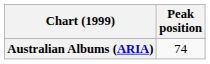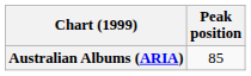Australian Albums (ARIA) | Peak position: 74 -> 85
